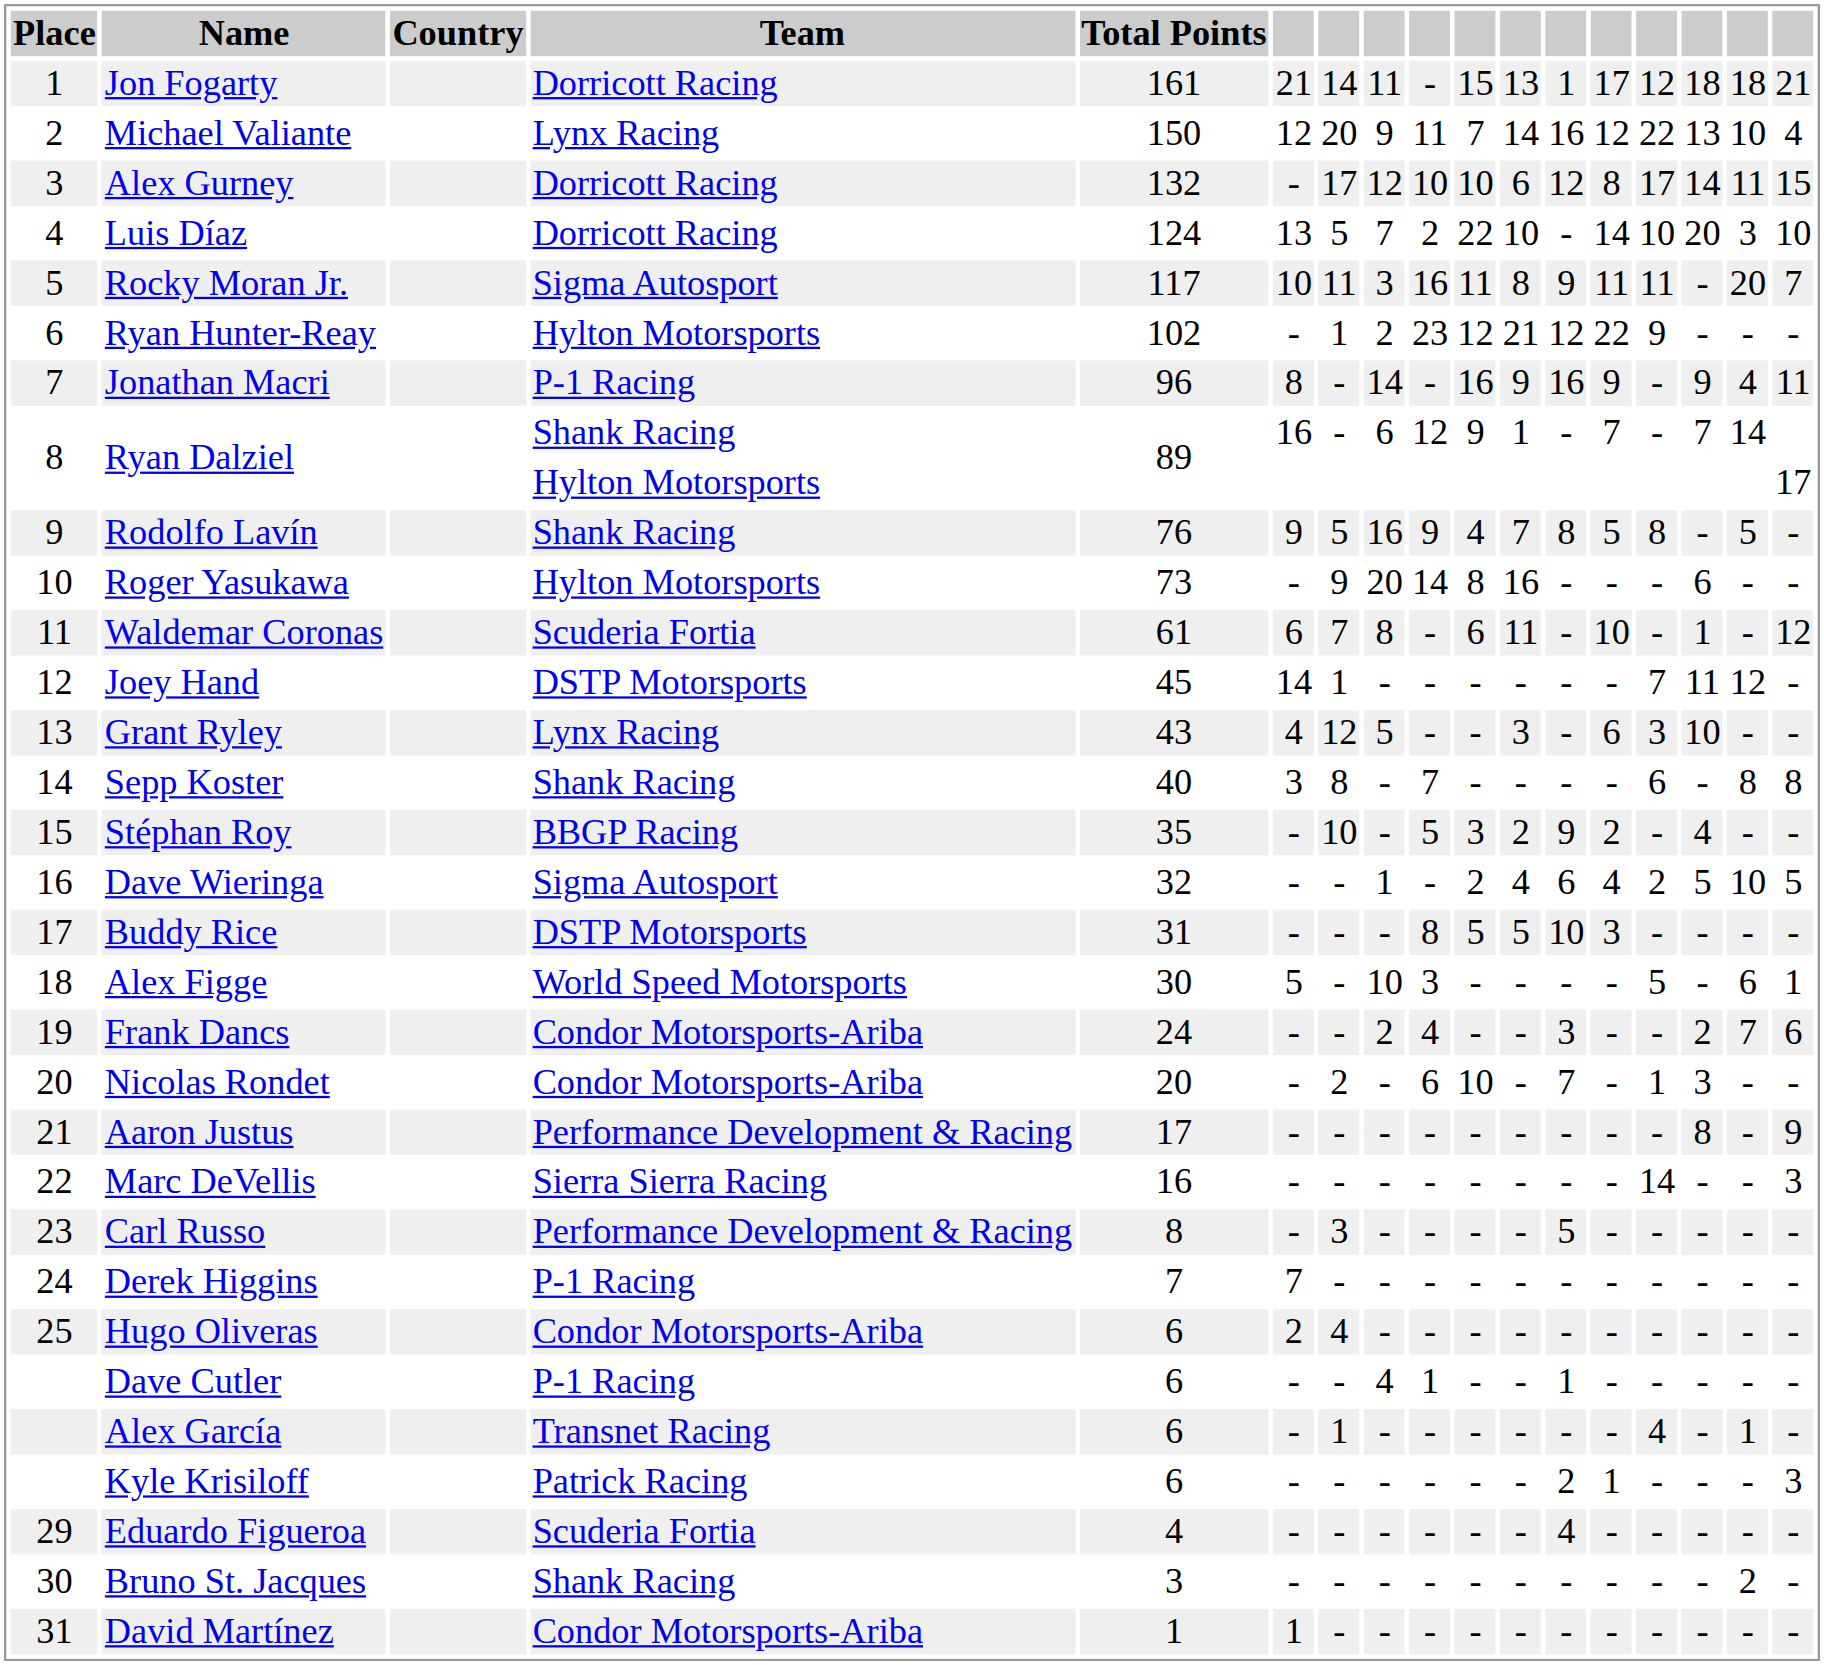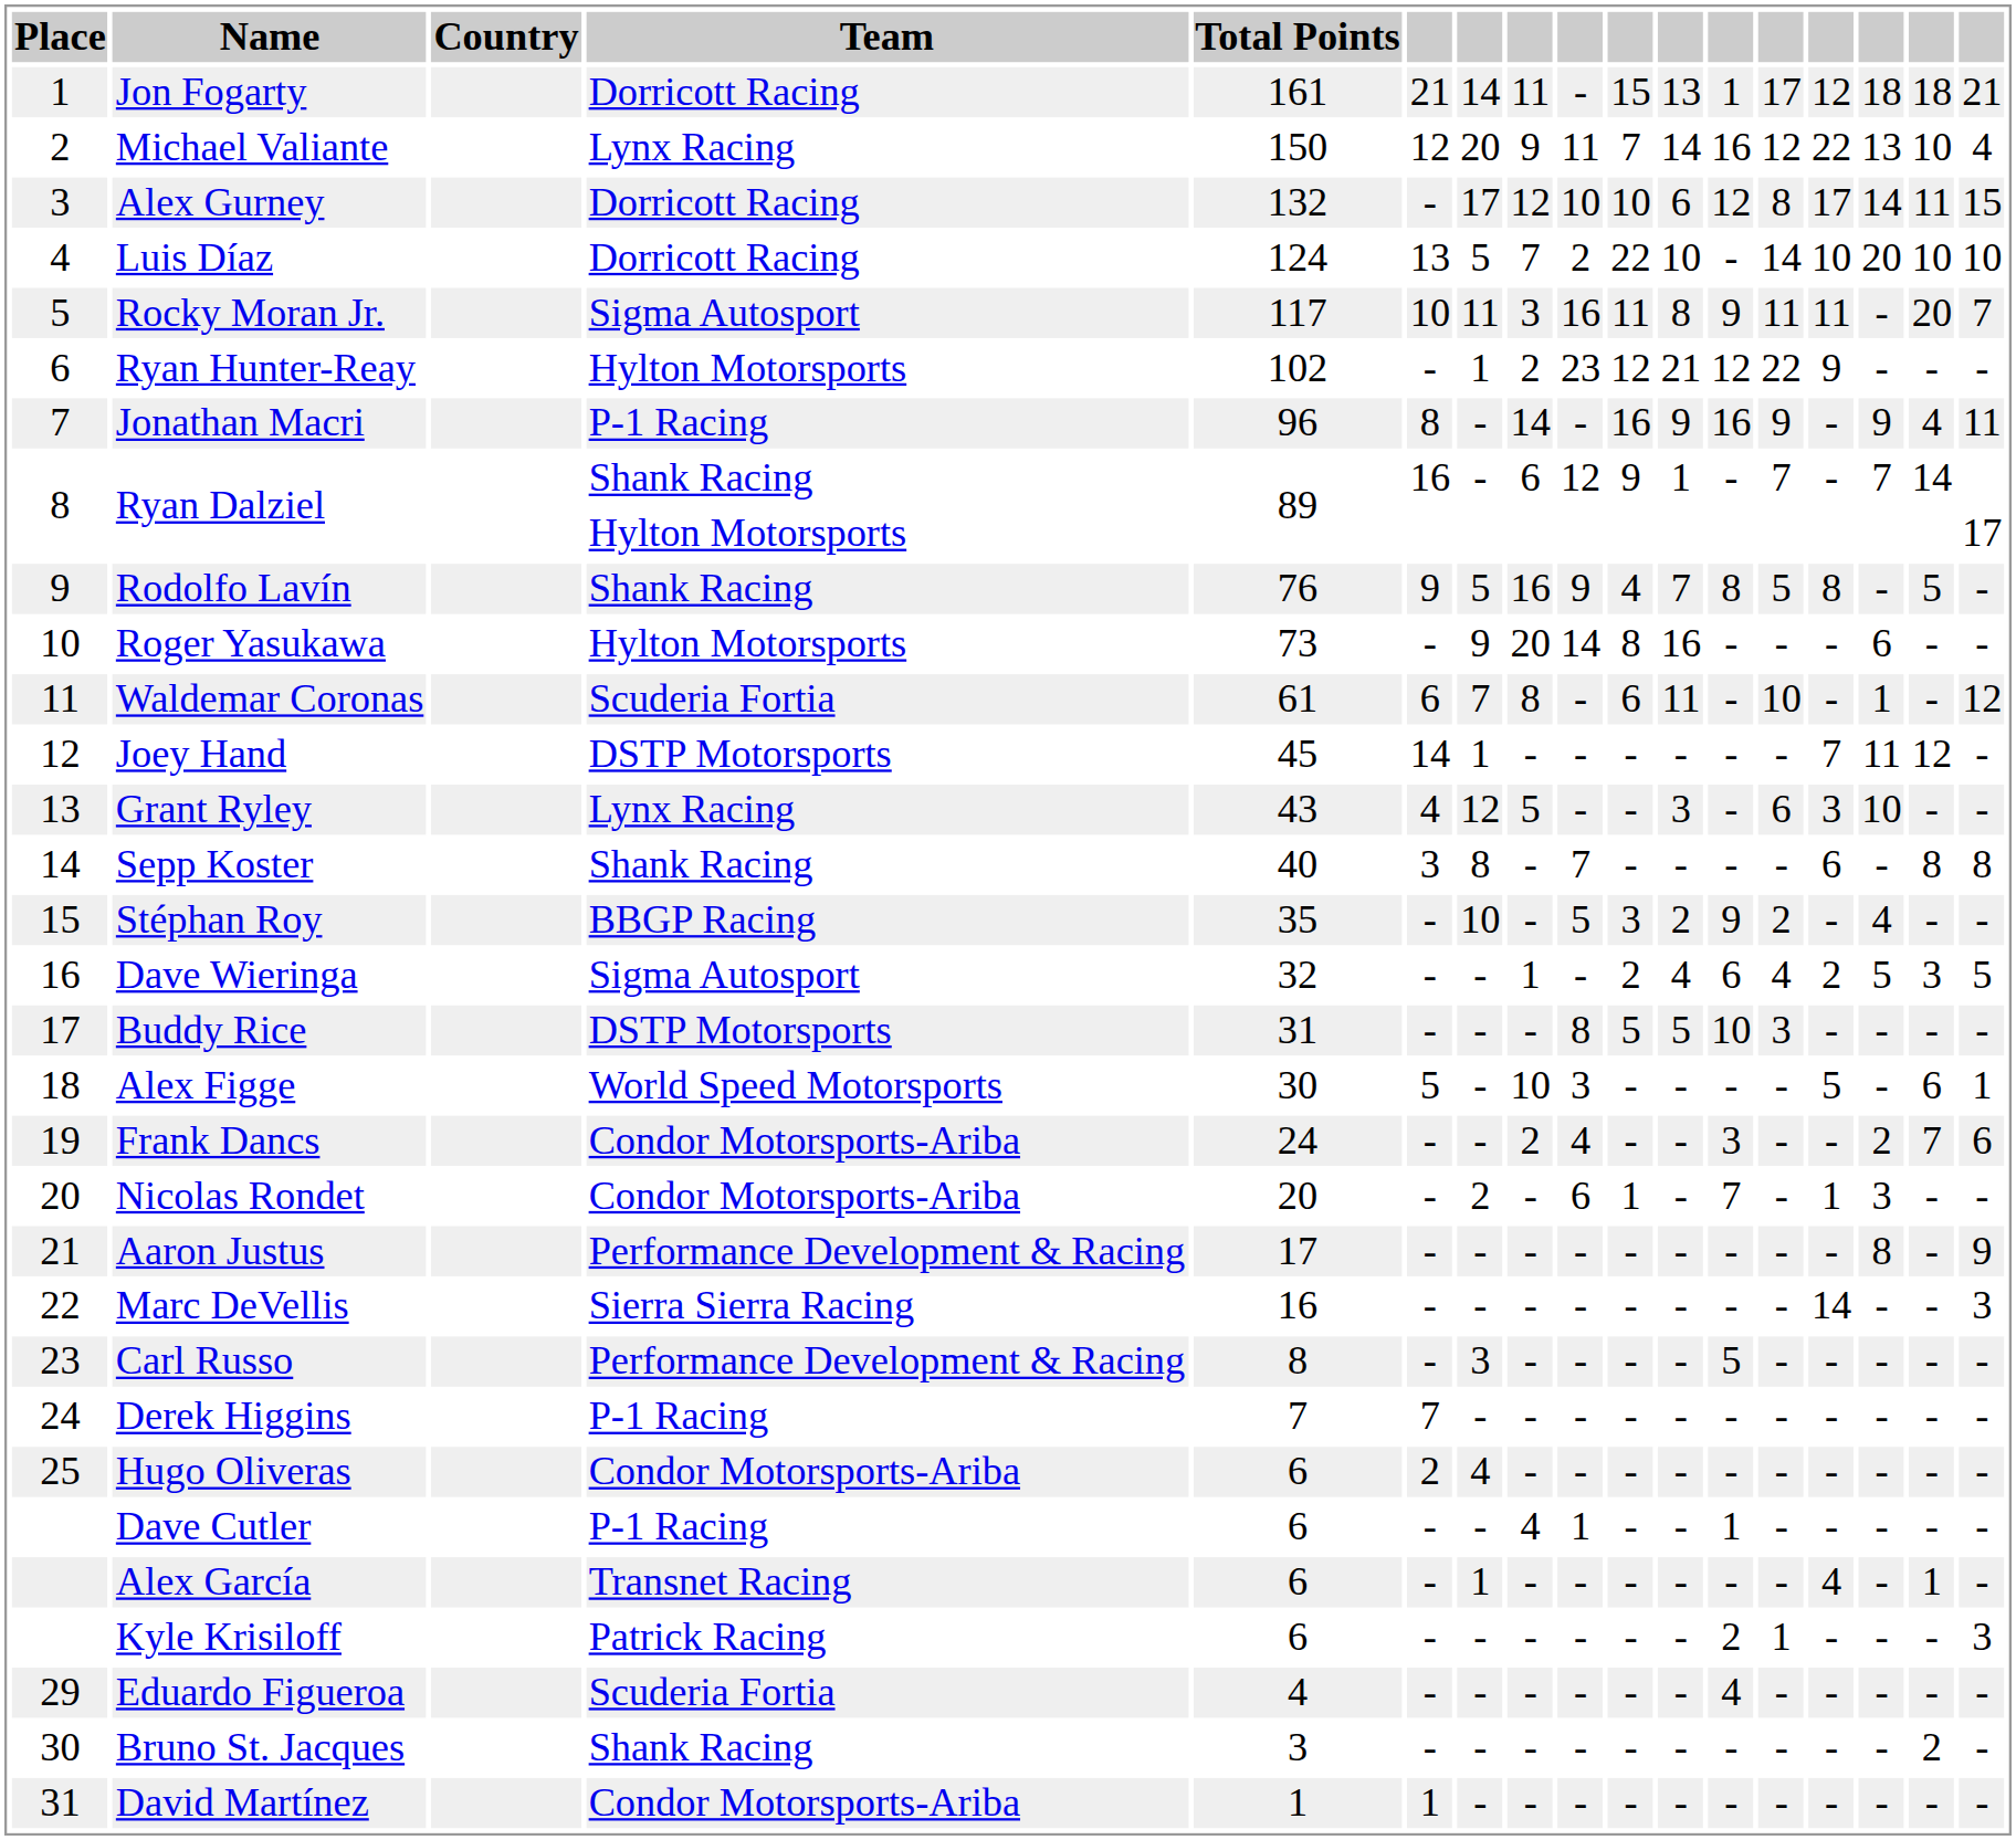Luis Díaz | column 16: 3 -> 10
Dave Wieringa | column 16: 10 -> 3
Nicolas Rondet | column 10: 10 -> 1
